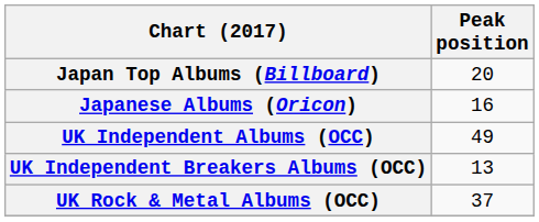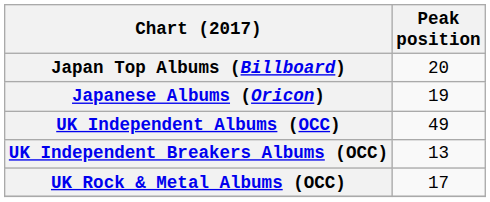Japanese Albums (Oricon) | Peak position: 16 -> 19
UK Rock & Metal Albums (OCC) | Peak position: 37 -> 17
